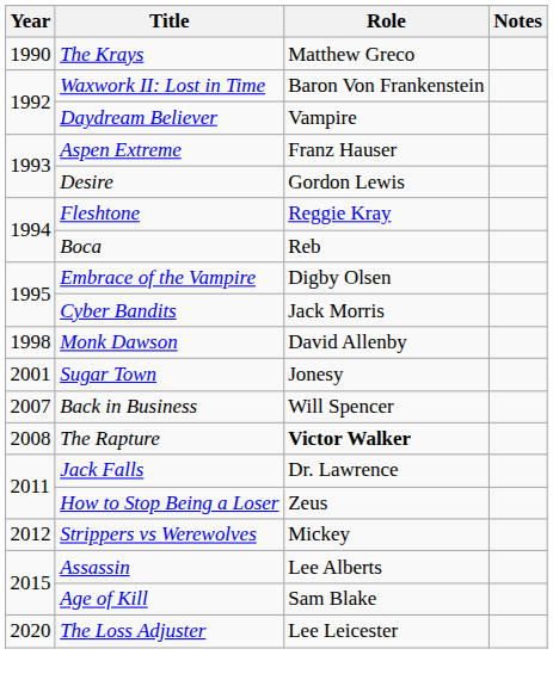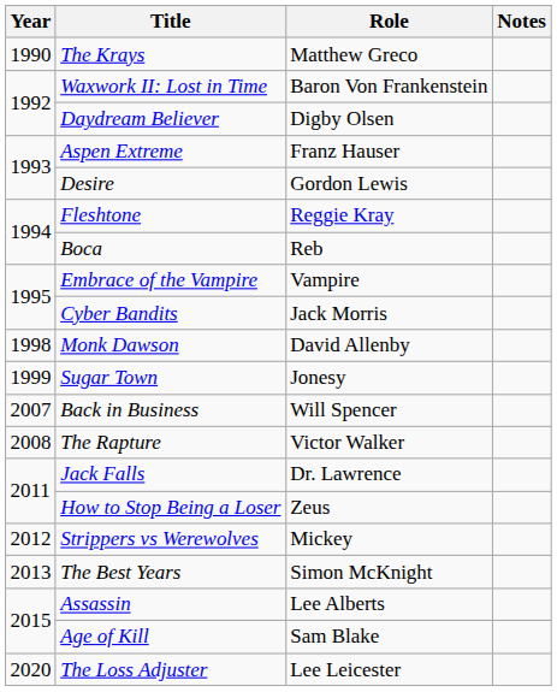Daydream Believer | Role: Vampire -> Digby Olsen
Embrace of the Vampire | Role: Digby Olsen -> Vampire
Sugar Town | Year: 2001 -> 1999
The Rapture | Role: bold -> normal
+ row: 2013 | The Best Years | Simon McKnight
